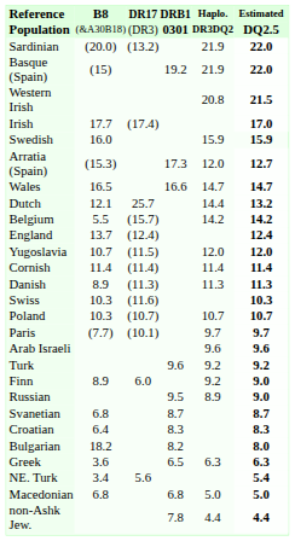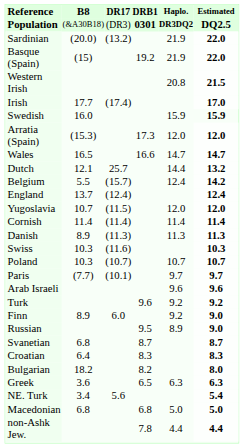Arratia (Spain) | Estimated: 12.7 -> 12.0
Belgium | Haplo.: 14.2 -> 12.4
